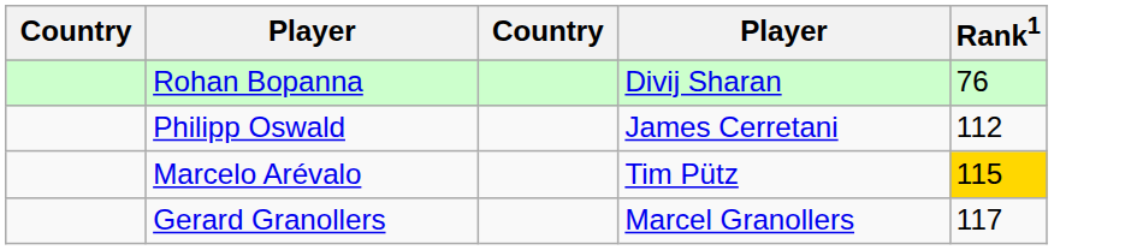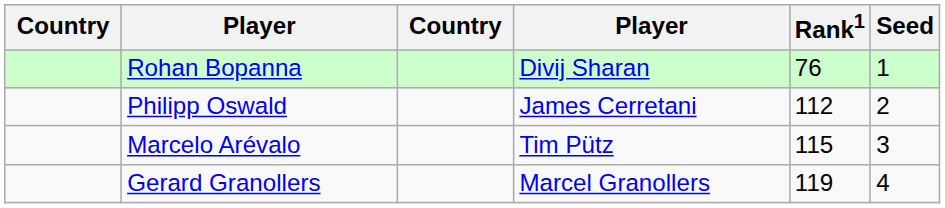+ column: Seed | 1 | 2 | 3 | 4
Marcelo Arévalo | Rank1: gold background -> no background
Gerard Granollers | Rank1: 117 -> 119
